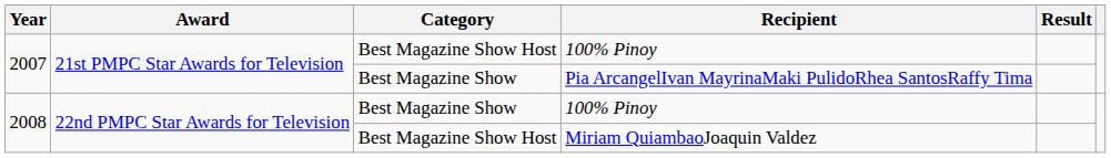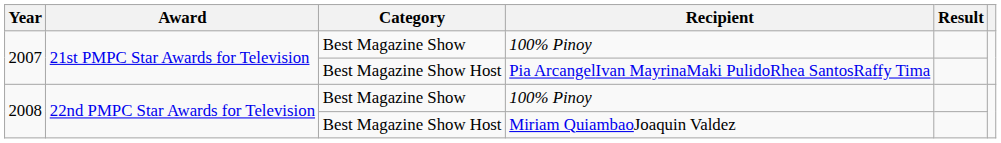2007 / 100% Pinoy | Category: Best Magazine Show Host -> Best Magazine Show
Pia ArcangelIvan MayrinaMaki PulidoRhea SantosRaffy Tima | Category: Best Magazine Show -> Best Magazine Show Host
